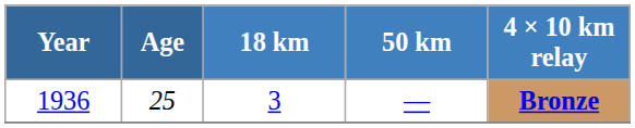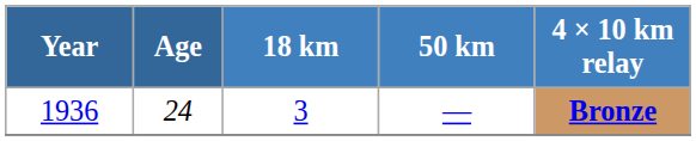1936 | Age: 25 -> 24
